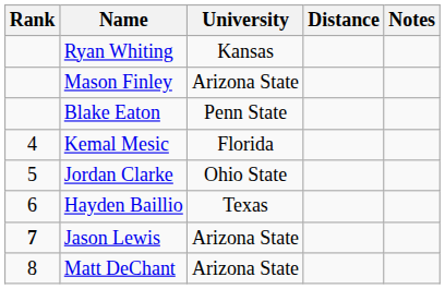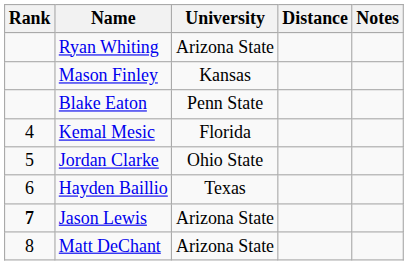Ryan Whiting | University: Kansas -> Arizona State
Mason Finley | University: Arizona State -> Kansas
